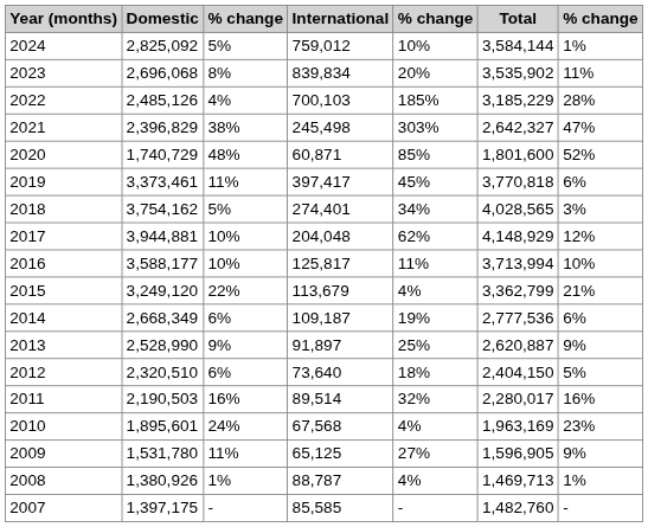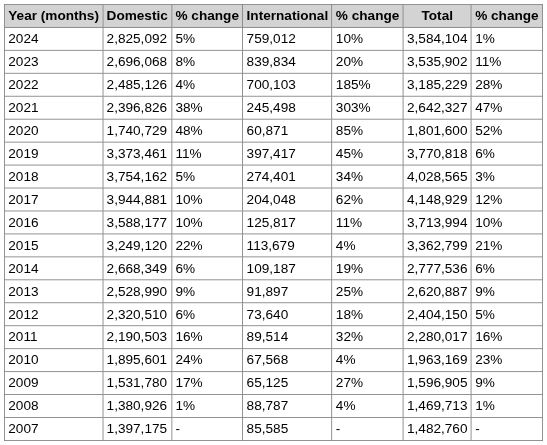2024 | Total: 3,584,144 -> 3,584,104
2021 | Domestic: 2,396,829 -> 2,396,826
2009 | column 3: 11% -> 17%
